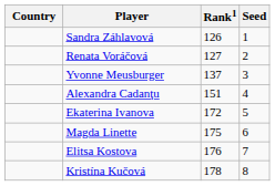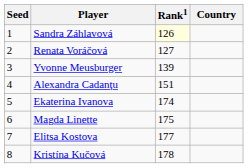columns swapped: Country <-> Seed
Sandra Záhlavová | Rank1: no background -> lightyellow background
Yvonne Meusburger | Rank1: 137 -> 139
Ekaterina Ivanova | Rank1: 172 -> 174
Elitsa Kostova | Rank1: 176 -> 177
